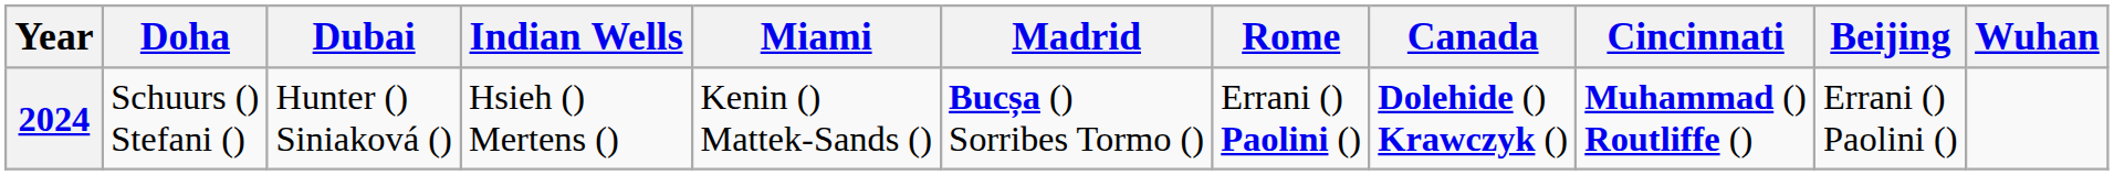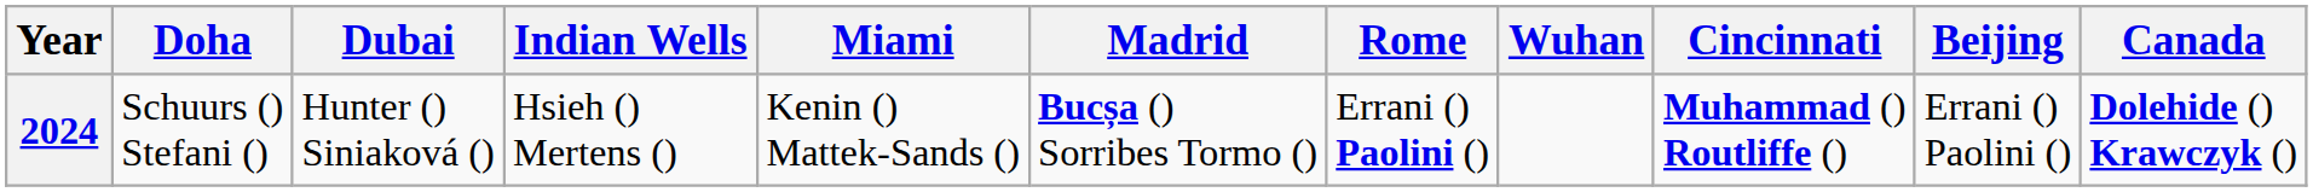columns swapped: Canada <-> Wuhan
